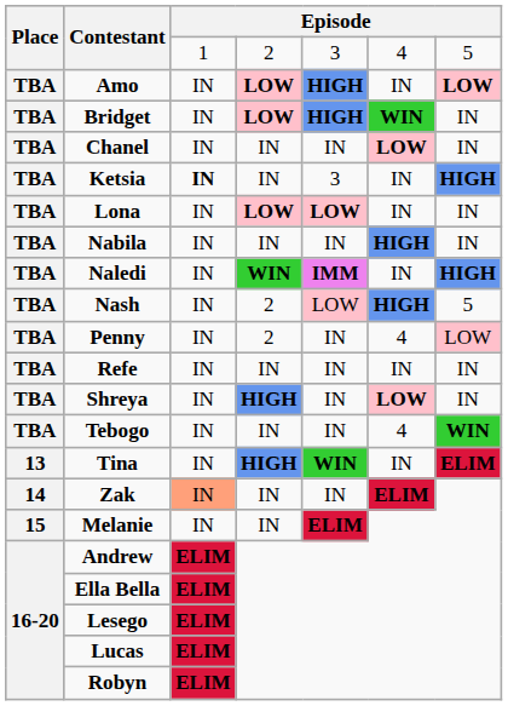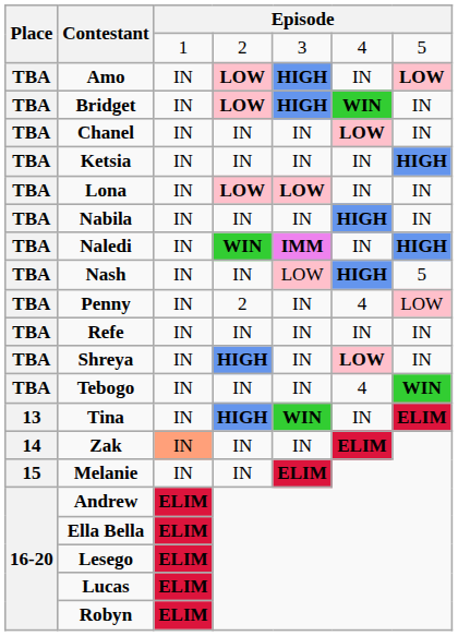Ketsia | column 3: bold -> normal
Ketsia | column 5: 3 -> IN
Nash | column 4: 2 -> IN
